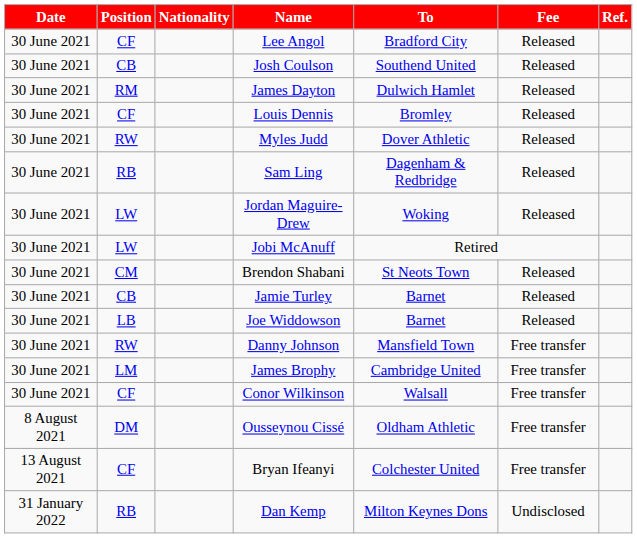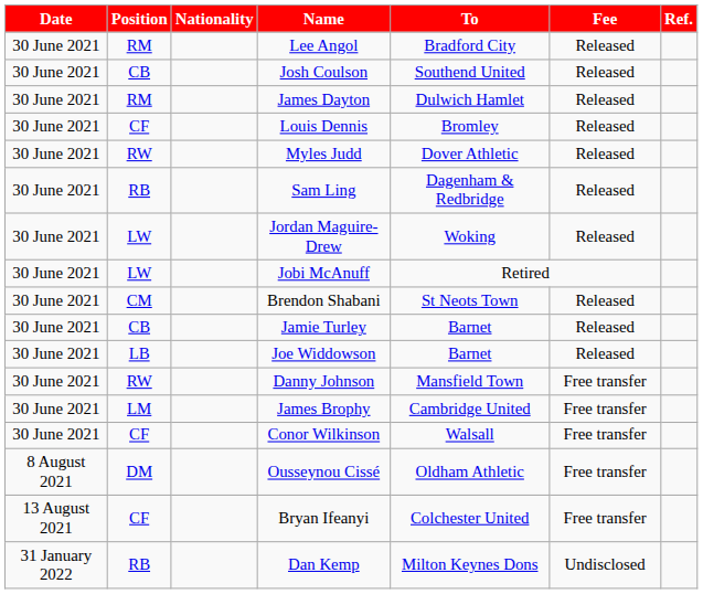Lee Angol | Position: CF -> RM
